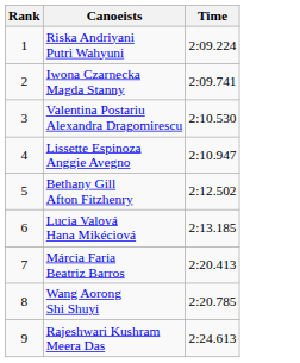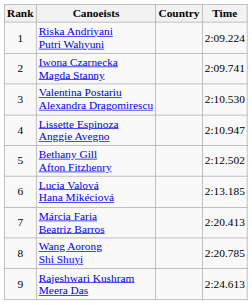+ column: Country
